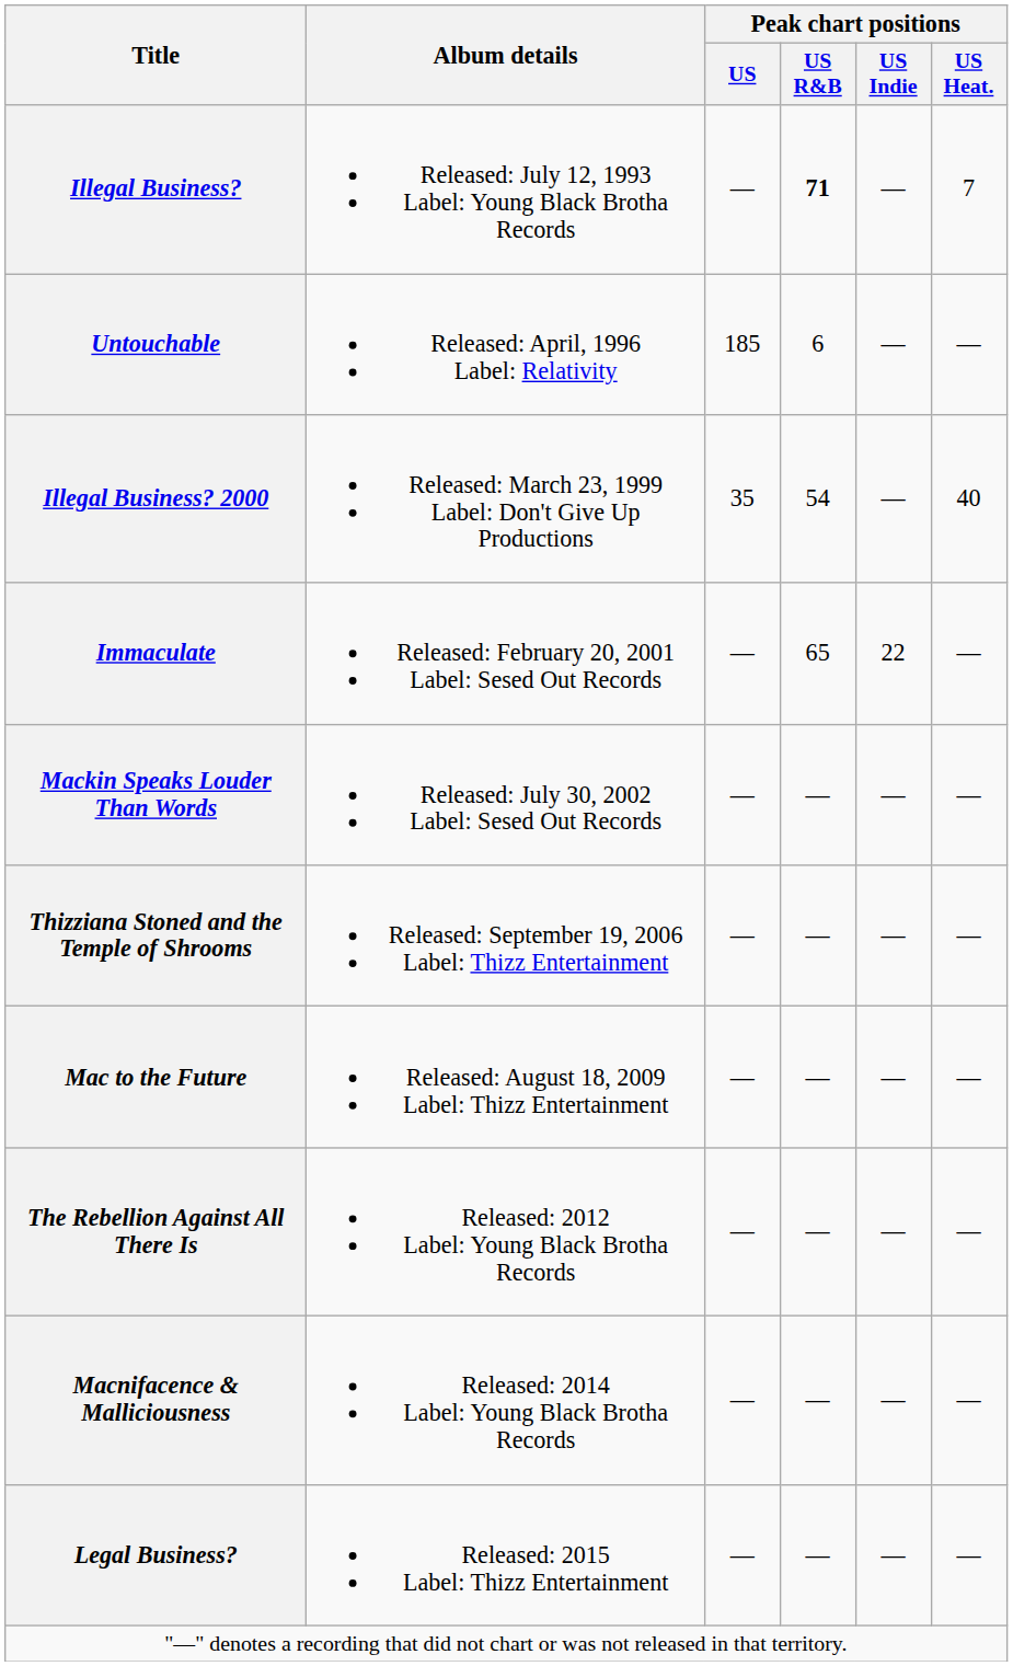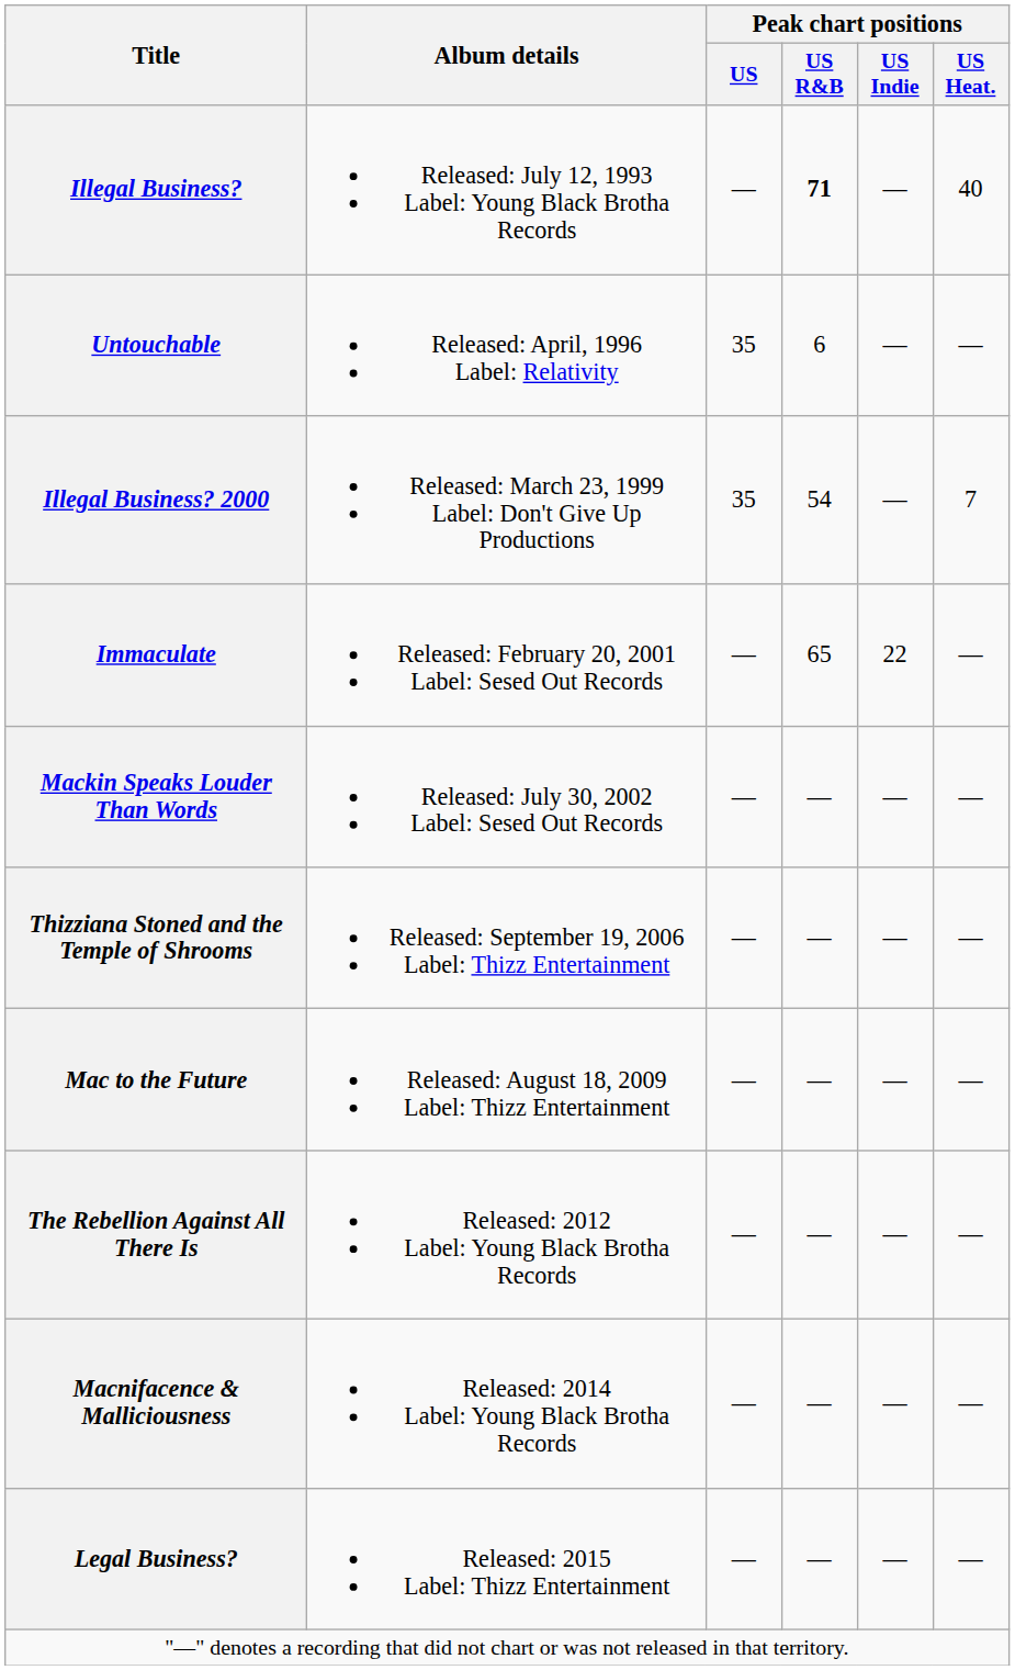Illegal Business? | Peak chart positions / US Heat.: 7 -> 40
Untouchable | Peak chart positions / US: 185 -> 35
Illegal Business? 2000 | Peak chart positions / US Heat.: 40 -> 7
